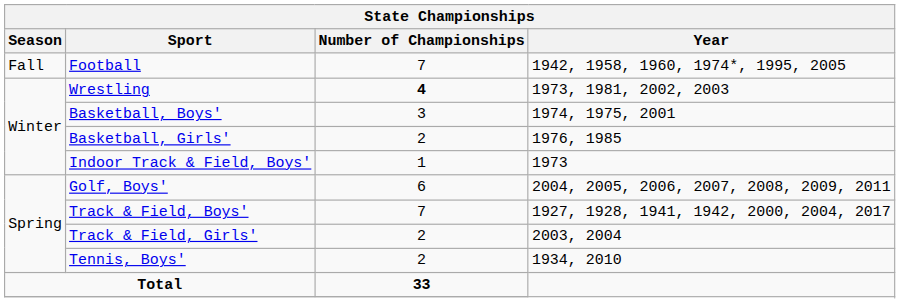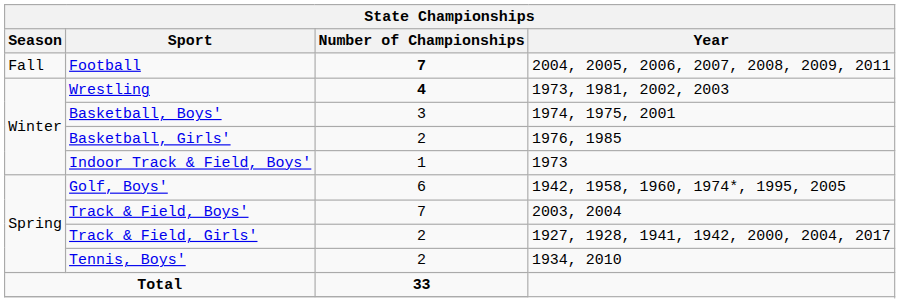Football | Number of Championships: normal -> bold
Football | Year: 1942, 1958, 1960, 1974*, 1995, 2005 -> 2004, 2005, 2006, 2007, 2008, 2009, 2011
Golf, Boys' | Year: 2004, 2005, 2006, 2007, 2008, 2009, 2011 -> 1942, 1958, 1960, 1974*, 1995, 2005
Track & Field, Boys' | Year: 1927, 1928, 1941, 1942, 2000, 2004, 2017 -> 2003, 2004
Track & Field, Girls' | Year: 2003, 2004 -> 1927, 1928, 1941, 1942, 2000, 2004, 2017
